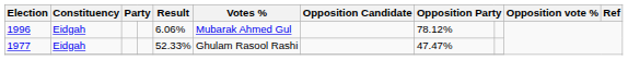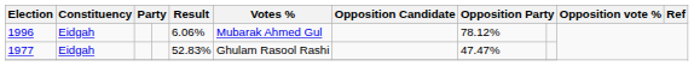1977 | Result: 52.33% -> 52.83%
